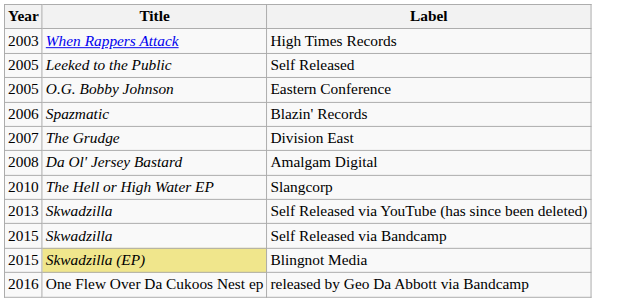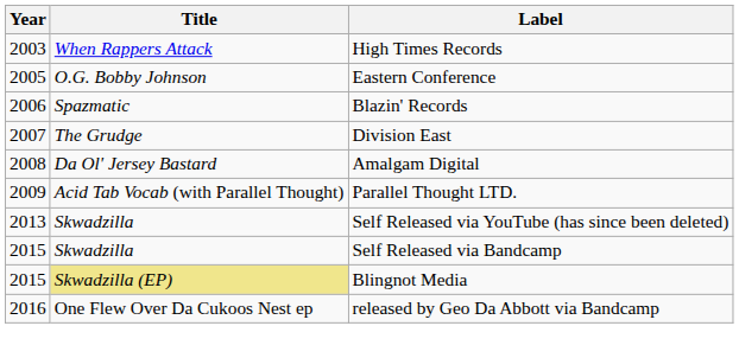- row: 2005 | Leeked to the Public | Self Released
+ row: 2009 | Acid Tab Vocab (with Parallel Thought) | Parallel Thought LTD.
- row: 2010 | The Hell or High Water EP | Slangcorp
